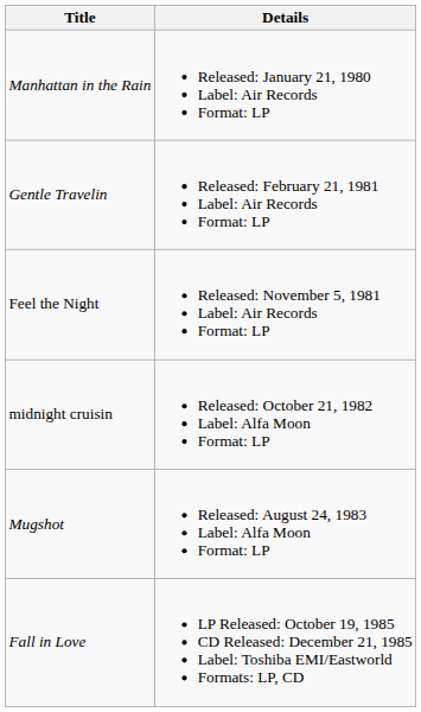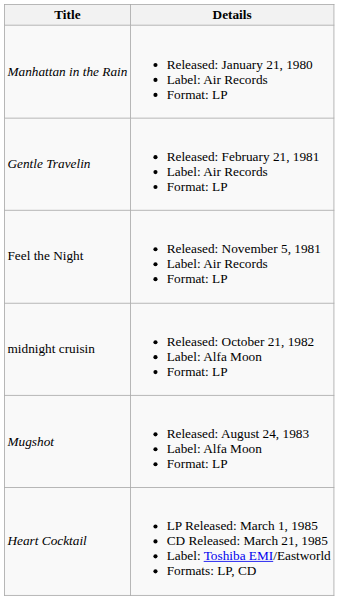+ row: Heart Cocktail | LP Released: March 1, 1985 CD Released: March 21, 1985 Label: Toshiba EMI/Eastworld Formats: LP, CD
- row: Fall in Love | LP Released: October 19, 1985 CD Released: December 21, 1985 Label: Toshiba EMI/Eastworld Formats: LP, CD
